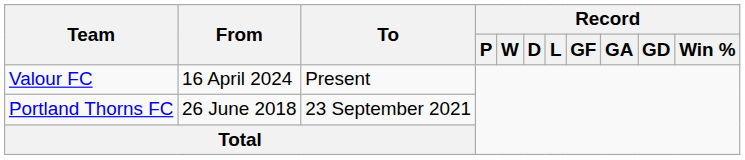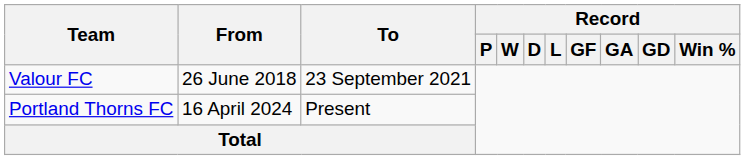Valour FC | From: 16 April 2024 -> 26 June 2018
Valour FC | To: Present -> 23 September 2021
Portland Thorns FC | From: 26 June 2018 -> 16 April 2024
Portland Thorns FC | To: 23 September 2021 -> Present
